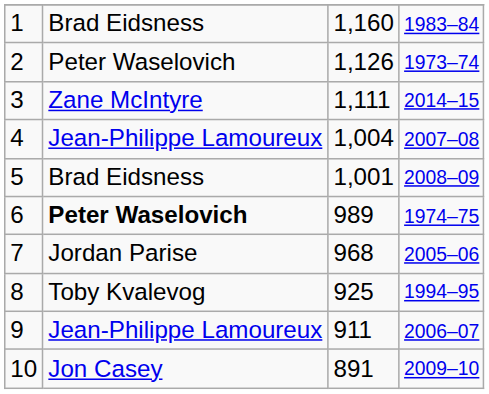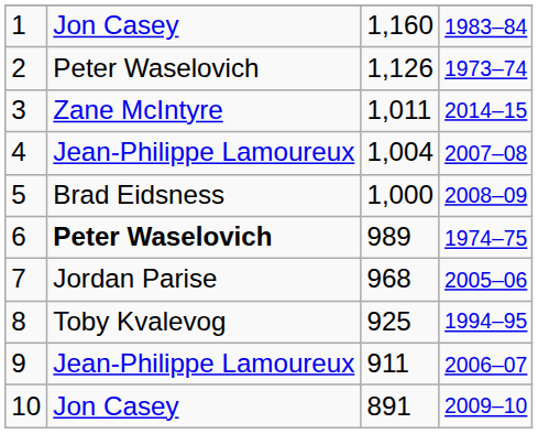1 | column 2: Brad Eidsness -> Jon Casey
3 | column 3: 1,111 -> 1,011
5 | column 3: 1,001 -> 1,000
